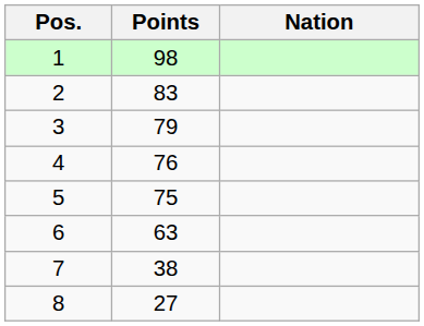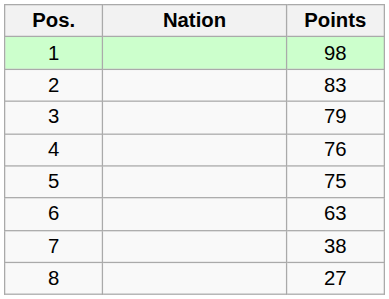columns swapped: Nation <-> Points
